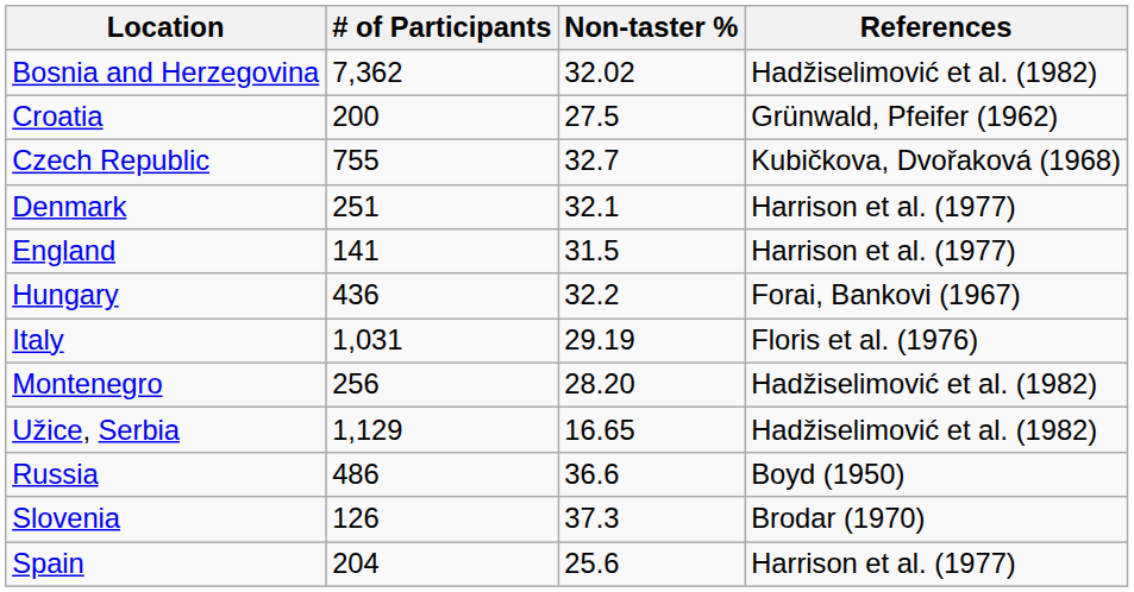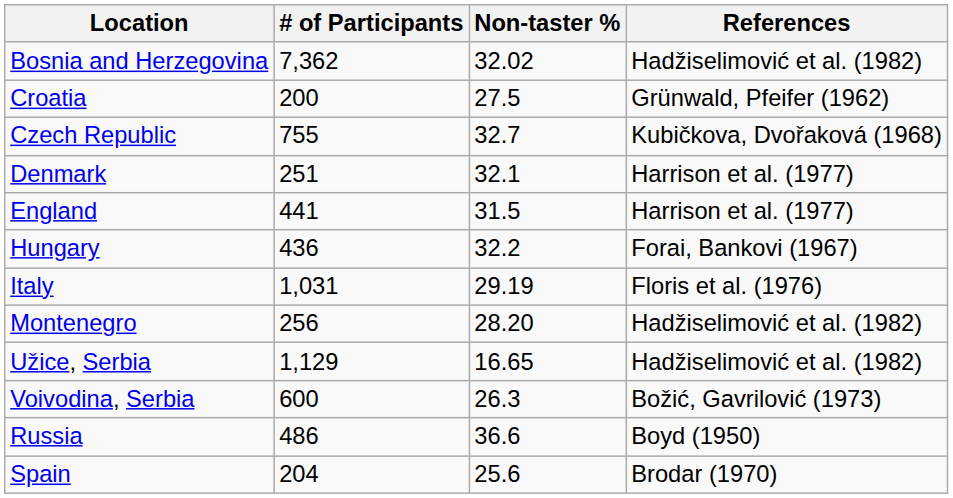England | # of Participants: 141 -> 441
+ row: Voivodina, Serbia | 600 | 26.3 | Božić, Gavrilović (1973)
- row: Slovenia | 126 | 37.3 | Brodar (1970)
Spain | References: Harrison et al. (1977) -> Brodar (1970)
